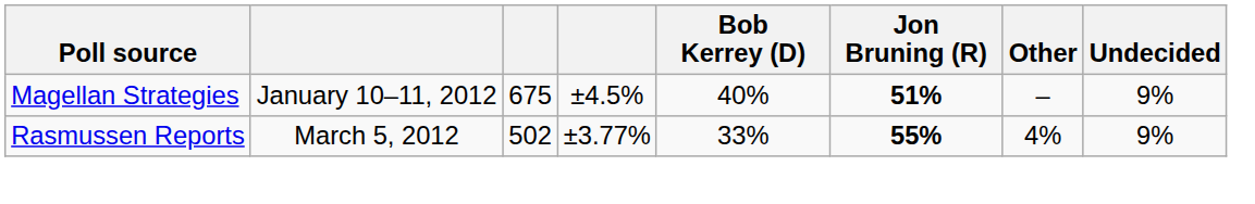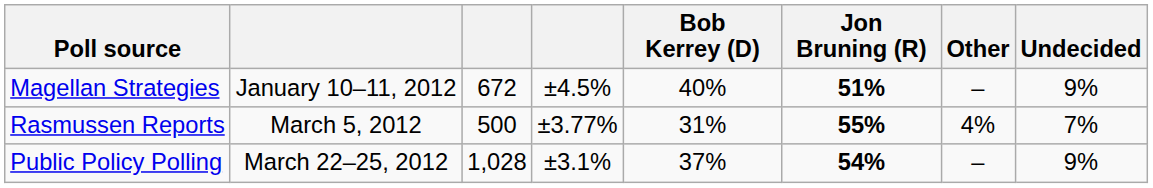Magellan Strategies | column 3: 675 -> 672
Rasmussen Reports | column 3: 502 -> 500
Rasmussen Reports | Bob Kerrey (D): 33% -> 31%
Rasmussen Reports | Undecided: 9% -> 7%
+ row: Public Policy Polling | March 22–25, 2012 | 1,028 | ±3.1% | 37% | 54% | – | 9%
